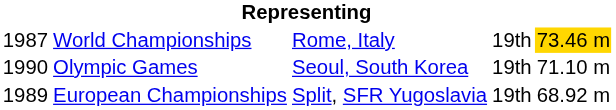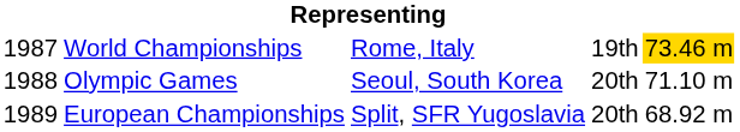Olympic Games | column 1: 1990 -> 1988
Olympic Games | column 4: 19th -> 20th
European Championships | column 4: 19th -> 20th
